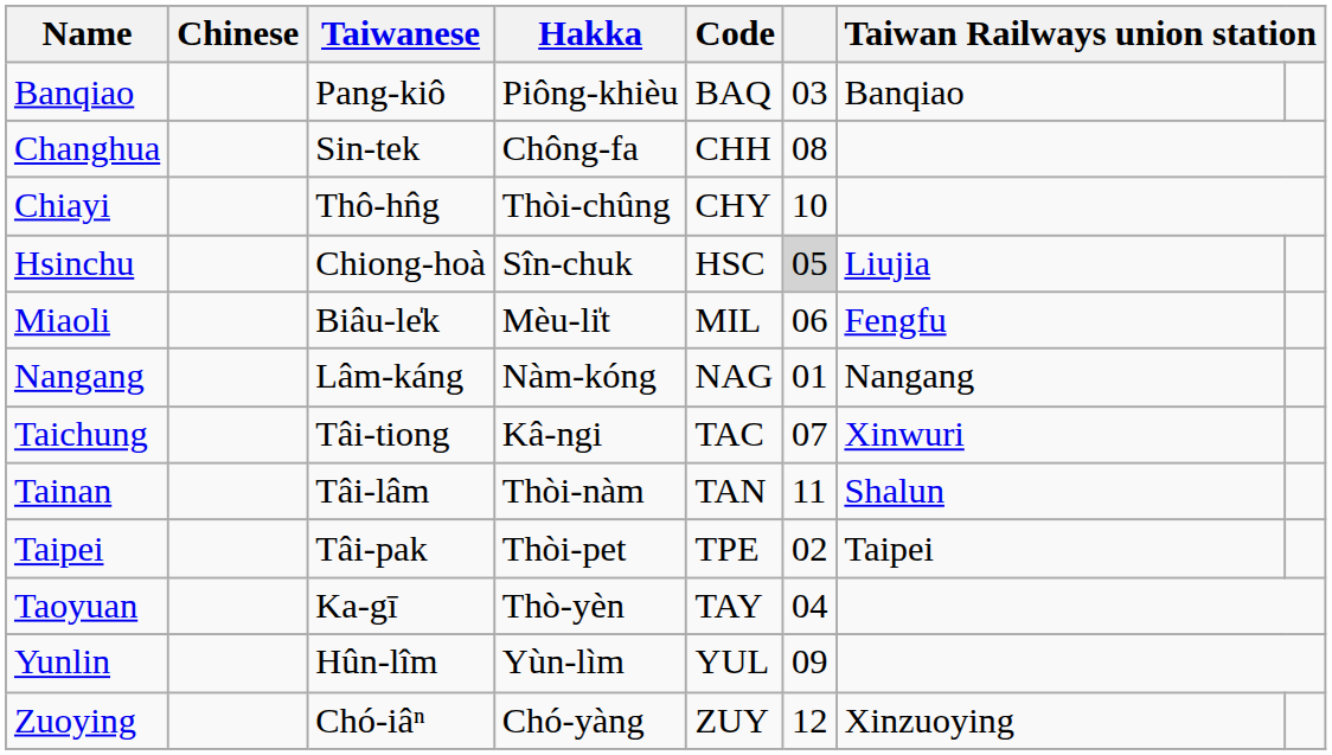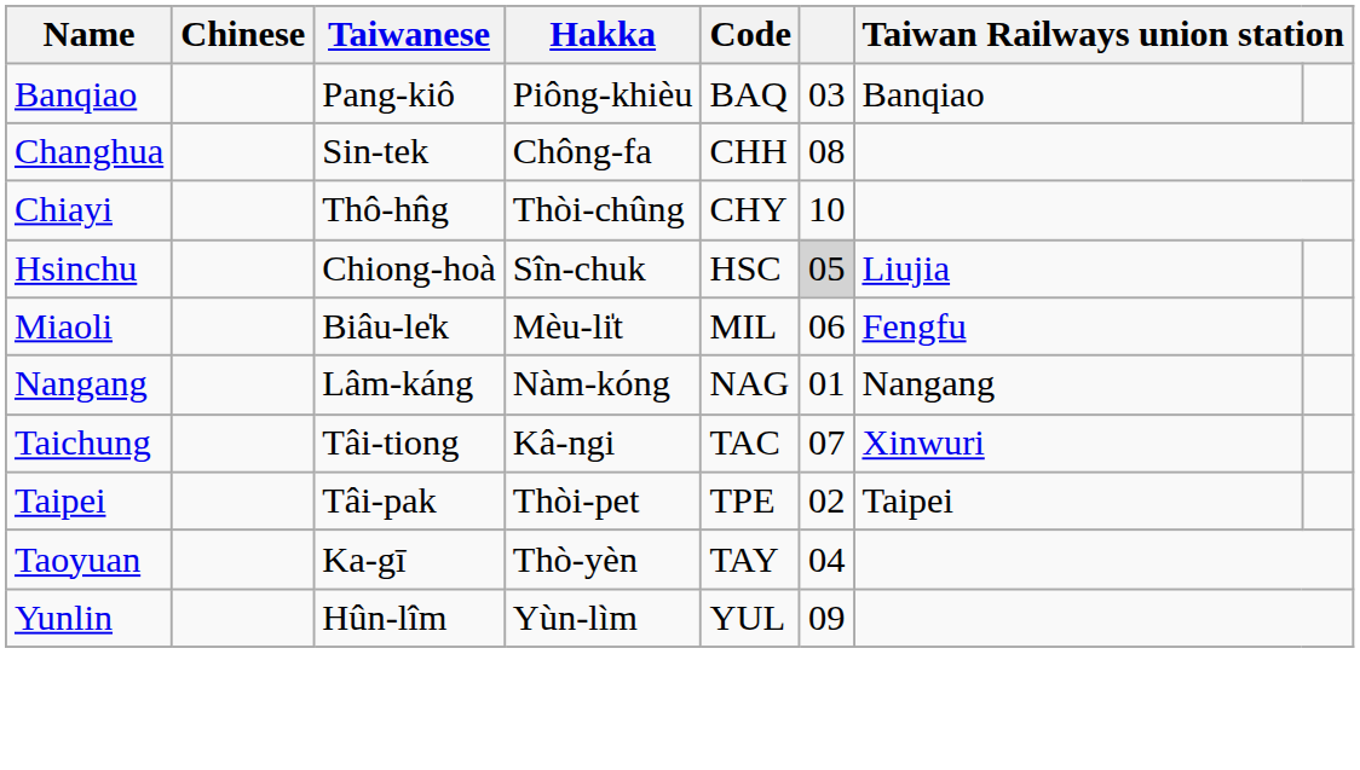- row: Tainan | Tâi-lâm | Thòi-nàm | TAN | 11 | Shalun
- row: Zuoying | Chó-iâⁿ | Chó-yàng | ZUY | 12 | Xinzuoying
